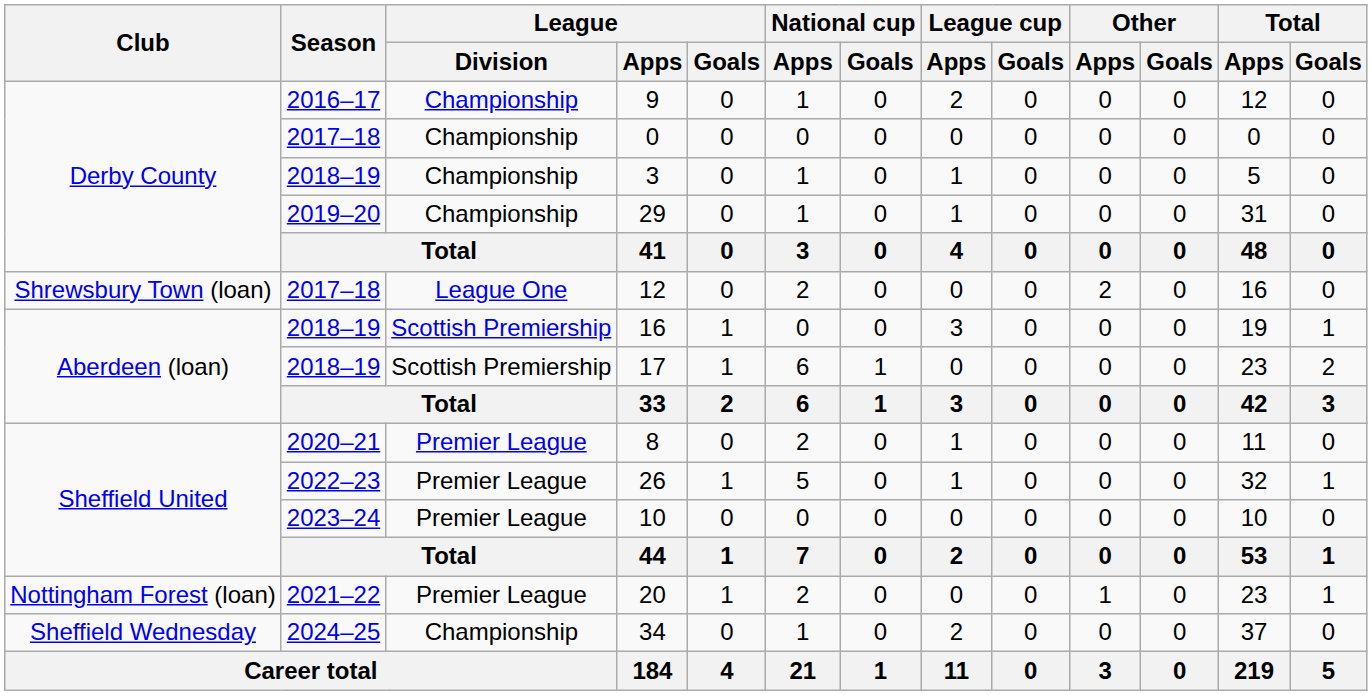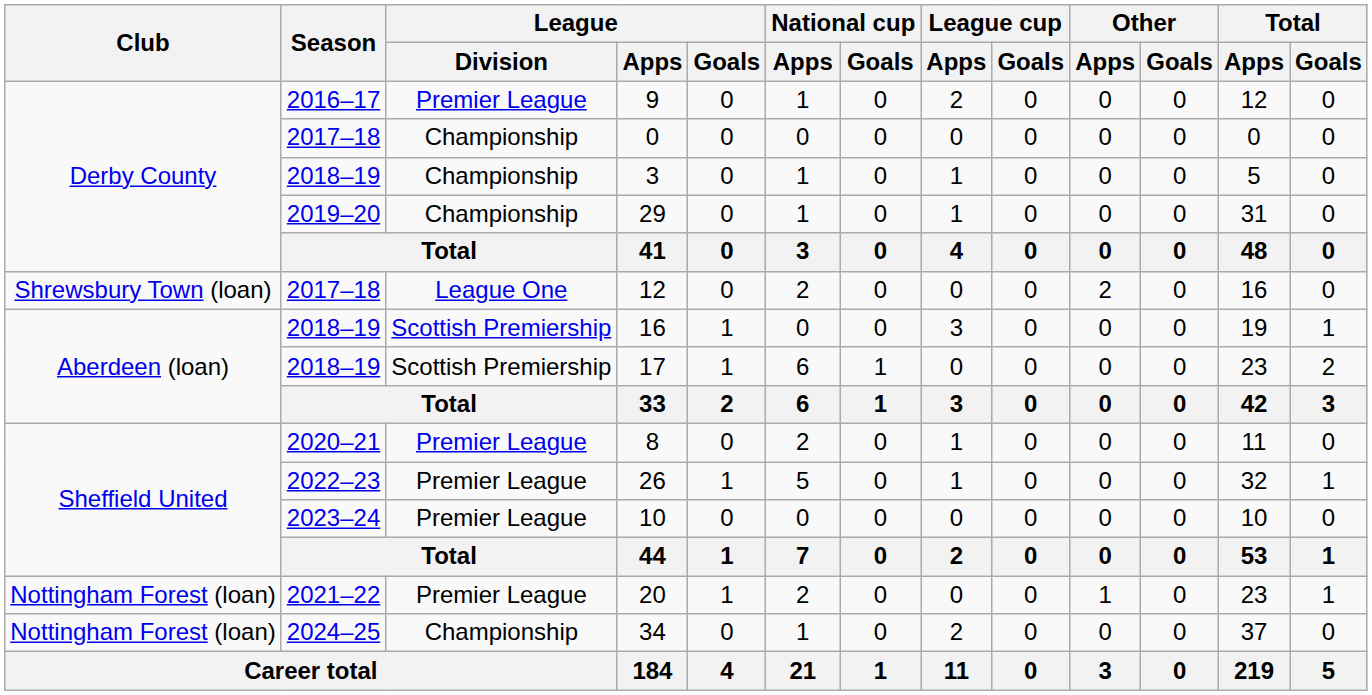9 | League / Division: Championship -> Premier League
34 | Club: Sheffield Wednesday -> Nottingham Forest (loan)
